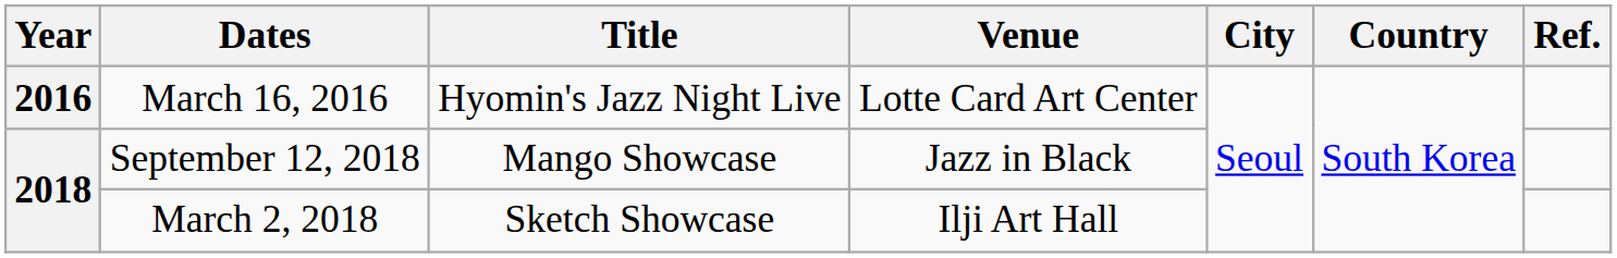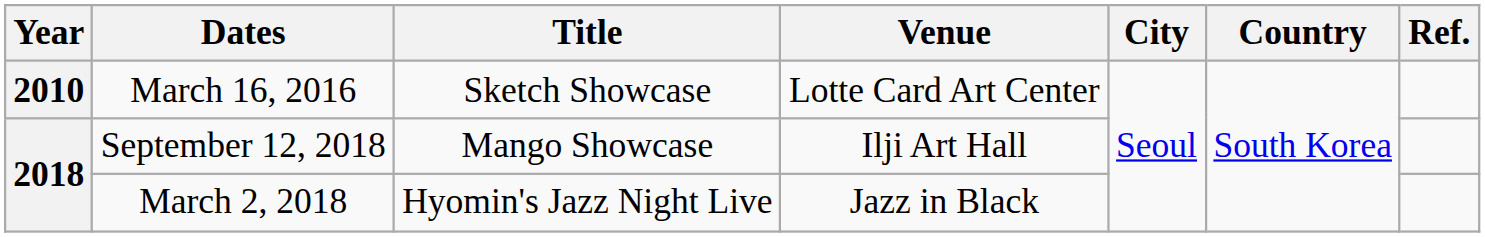March 16, 2016 | Year: 2016 -> 2010
March 16, 2016 | Title: Hyomin's Jazz Night Live -> Sketch Showcase
September 12, 2018 | Venue: Jazz in Black -> Ilji Art Hall
March 2, 2018 | Title: Sketch Showcase -> Hyomin's Jazz Night Live
March 2, 2018 | Venue: Ilji Art Hall -> Jazz in Black
